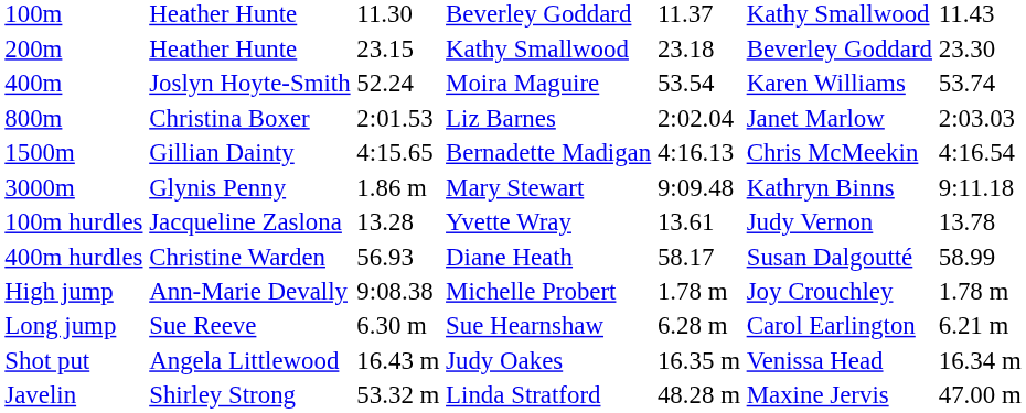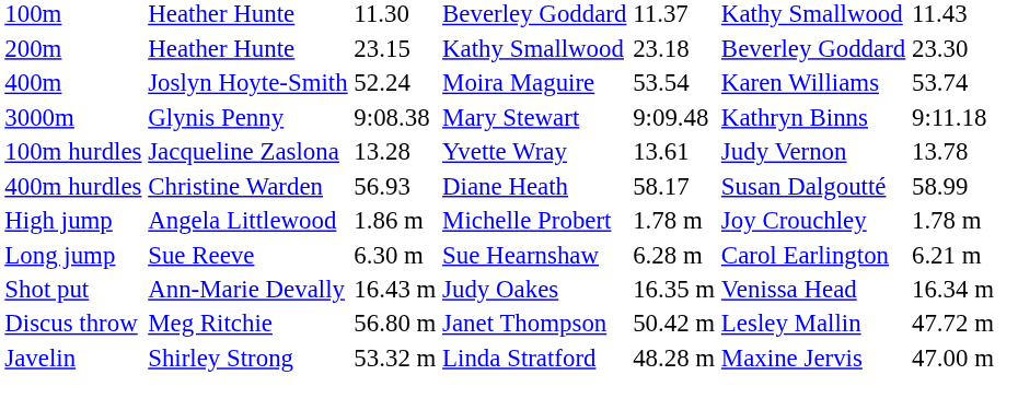- row: 800m | Christina Boxer | 2:01.53 | Liz Barnes | 2:02.04 | Janet Marlow | 2:03.03
- row: 1500m | Gillian Dainty | 4:15.65 | Bernadette Madigan | 4:16.13 | Chris McMeekin | 4:16.54
3000m | column 3: 1.86 m -> 9:08.38
High jump | column 2: Ann-Marie Devally -> Angela Littlewood
High jump | column 3: 9:08.38 -> 1.86 m
Shot put | column 2: Angela Littlewood -> Ann-Marie Devally
+ row: Discus throw | Meg Ritchie | 56.80 m | Janet Thompson | 50.42 m | Lesley Mallin | 47.72 m
